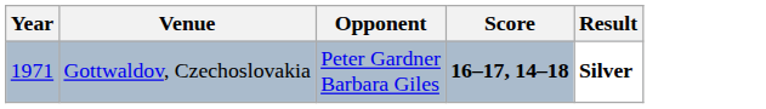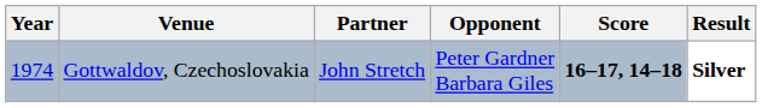+ column: Partner | John Stretch
Gottwaldov, Czechoslovakia | Year: 1971 -> 1974
